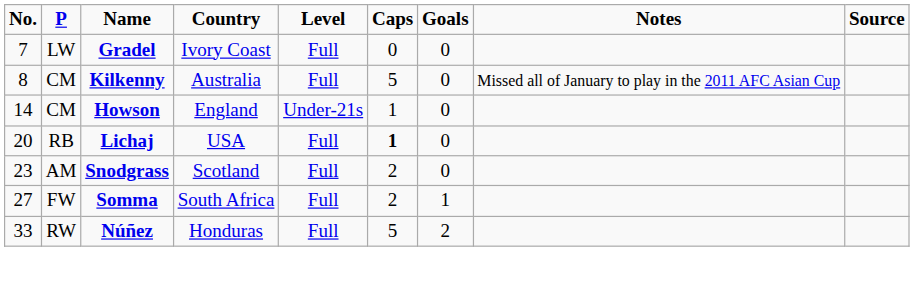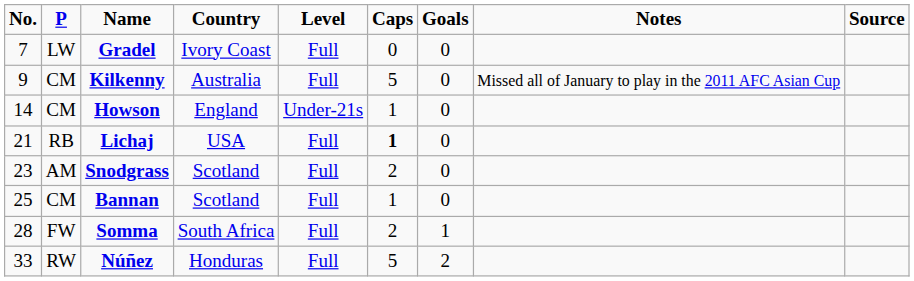Kilkenny | No.: 8 -> 9
Lichaj | No.: 20 -> 21
+ row: 25 | CM | Bannan | Scotland | Full | 1 | 0
Somma | No.: 27 -> 28
